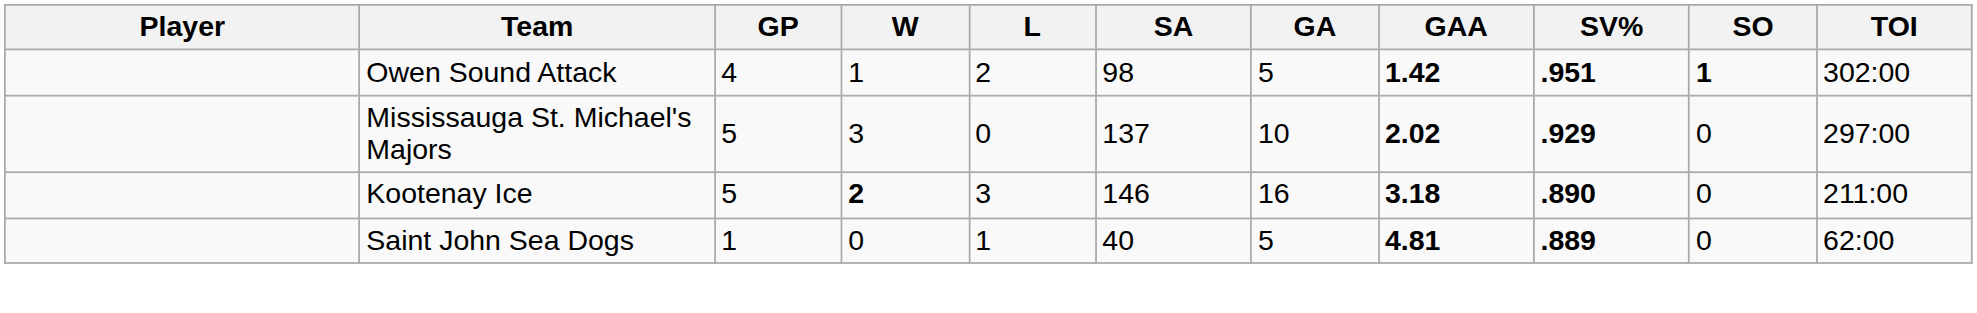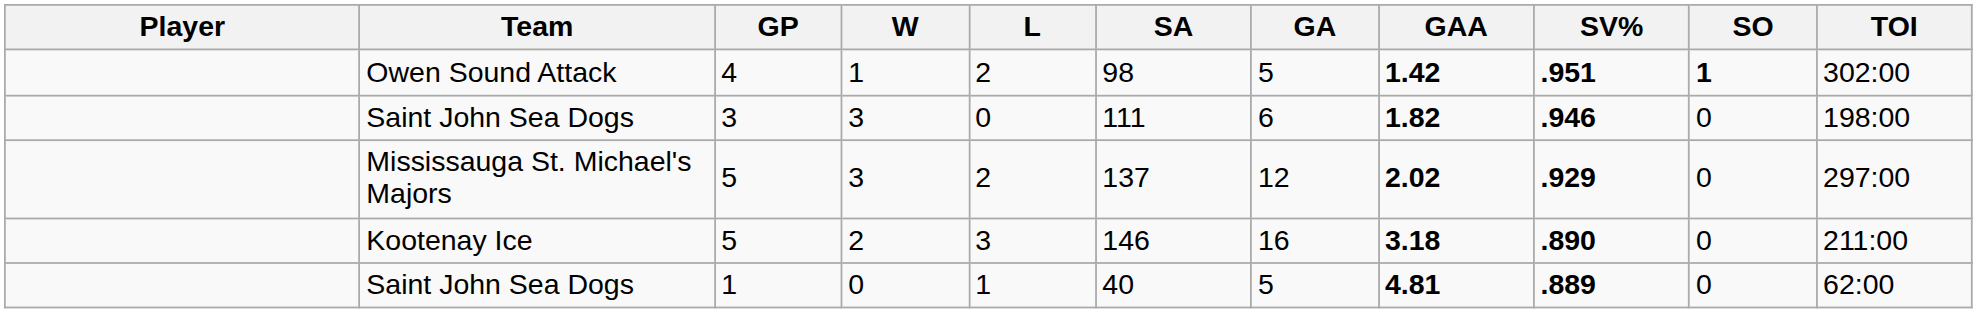+ row: Saint John Sea Dogs | 3 | 3 | 0 | 111 | 6 | 1.82 | .946 | 0 | 198:00
Mississauga St. Michael's Majors | L: 0 -> 2
Mississauga St. Michael's Majors | GA: 10 -> 12
Kootenay Ice | W: bold -> normal
